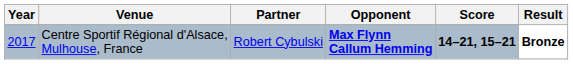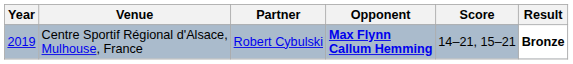Centre Sportif Régional d'Alsace, Mulhouse, France | Year: 2017 -> 2019
Centre Sportif Régional d'Alsace, Mulhouse, France | Score: bold -> normal
